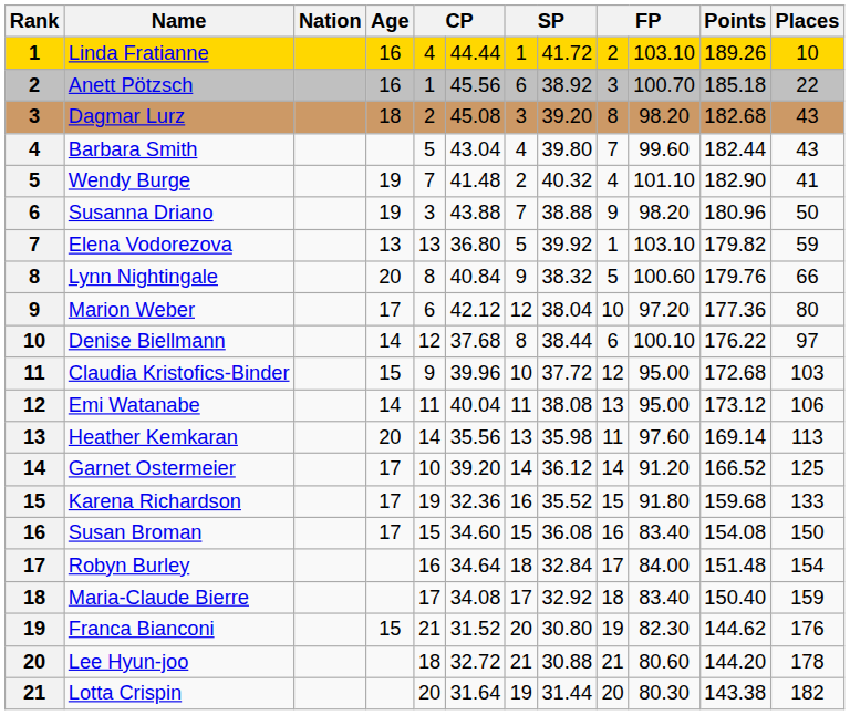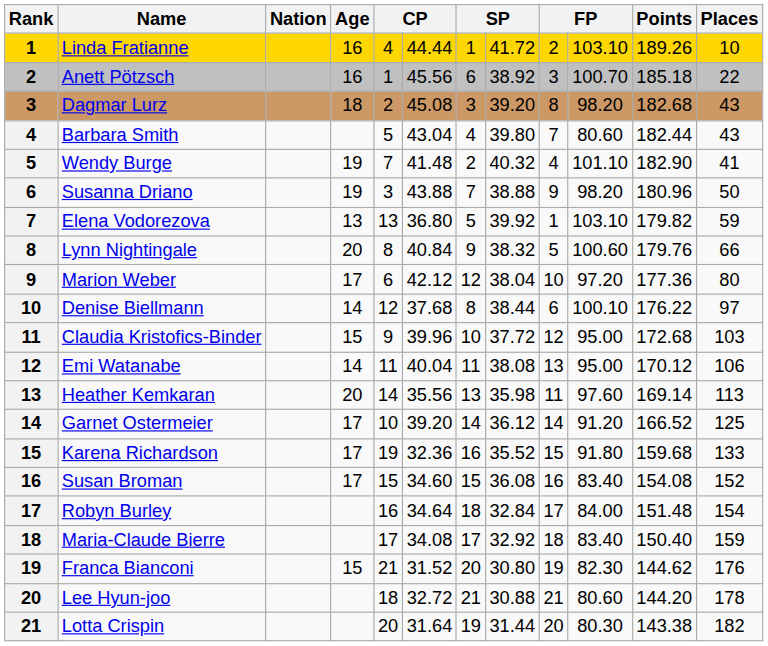Barbara Smith | column 10: 99.60 -> 80.60
Emi Watanabe | Points: 173.12 -> 170.12
Susan Broman | Places: 150 -> 152
